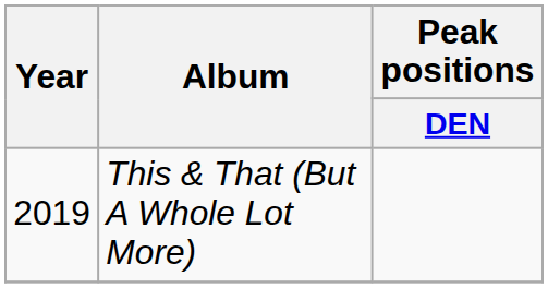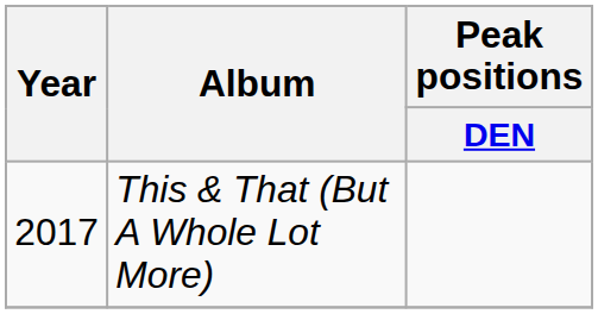This & That (But A Whole Lot More) | Year: 2019 -> 2017
